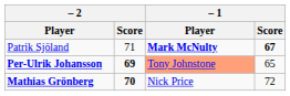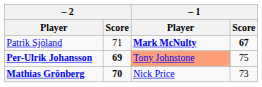Per-Ulrik Johansson | – 1 / Score: 65 -> 75
Mathias Grönberg | – 1 / Score: 72 -> 73
